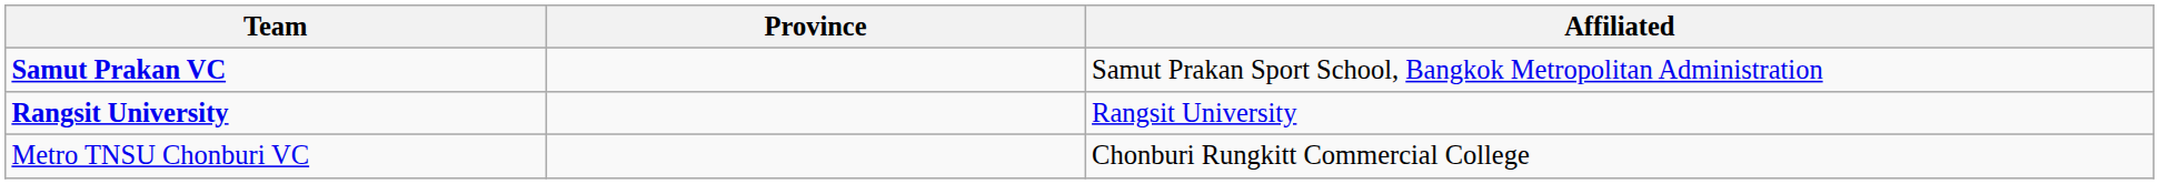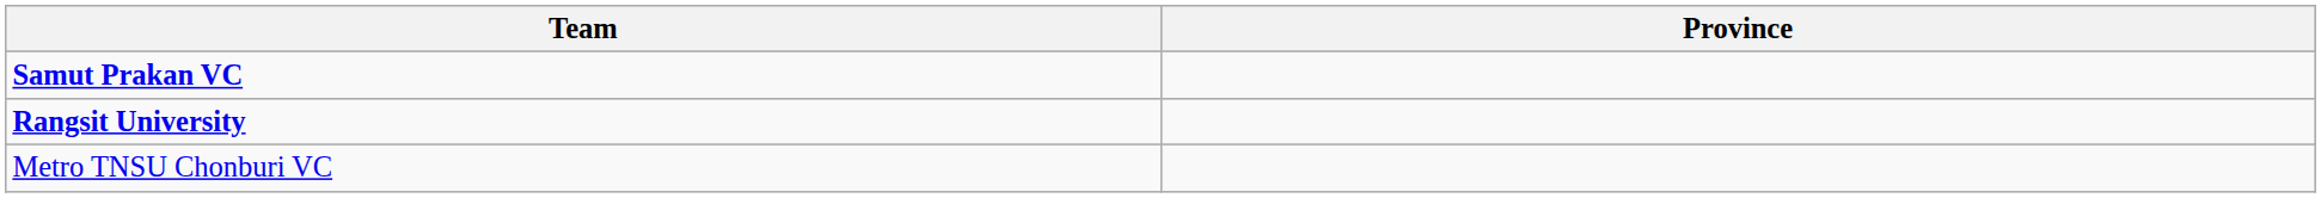- column: Affiliated | Samut Prakan Sport School, Bangkok Metropolitan Administration | Rangsit University | Chonburi Rungkitt Commercial College
